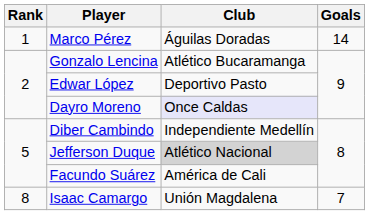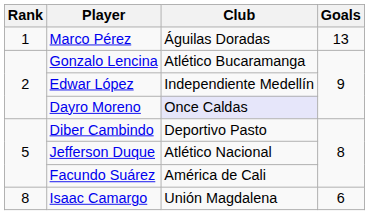Marco Pérez | Goals: 14 -> 13
Edwar López | Club: Deportivo Pasto -> Independiente Medellín
Diber Cambindo | Club: Independiente Medellín -> Deportivo Pasto
Jefferson Duque | Club: lightgrey background -> no background
Isaac Camargo | Goals: 7 -> 6
